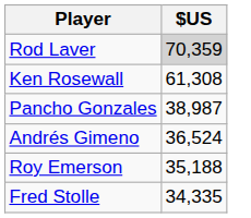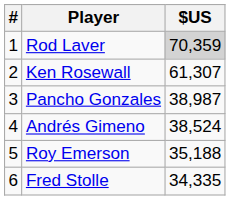+ column: # | 1 | 2 | 3 | 4 | 5 | 6
Ken Rosewall | $US: 61,308 -> 61,307
Andrés Gimeno | $US: 36,524 -> 38,524
